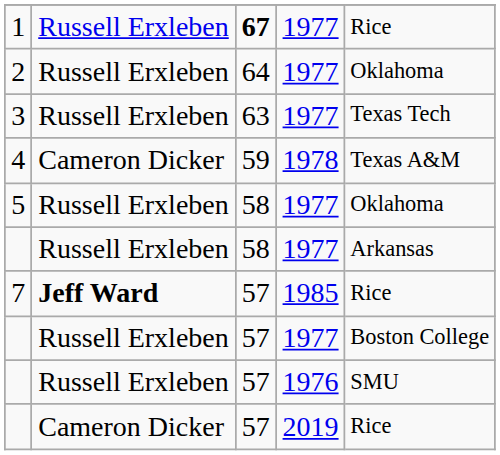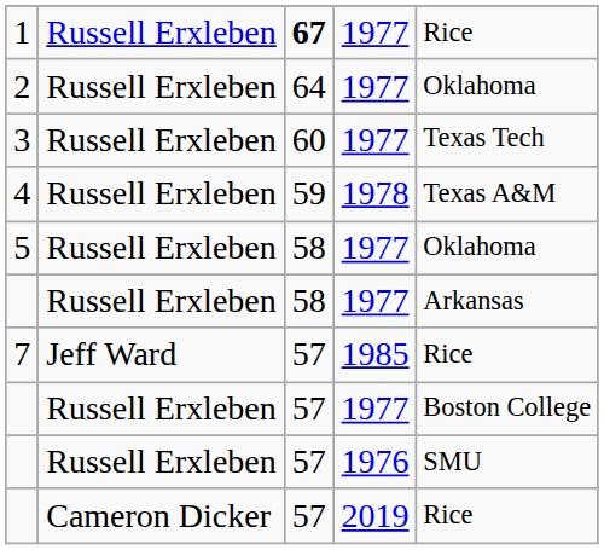3 | column 3: 63 -> 60
4 | column 2: Cameron Dicker -> Russell Erxleben
7 | column 2: bold -> normal
